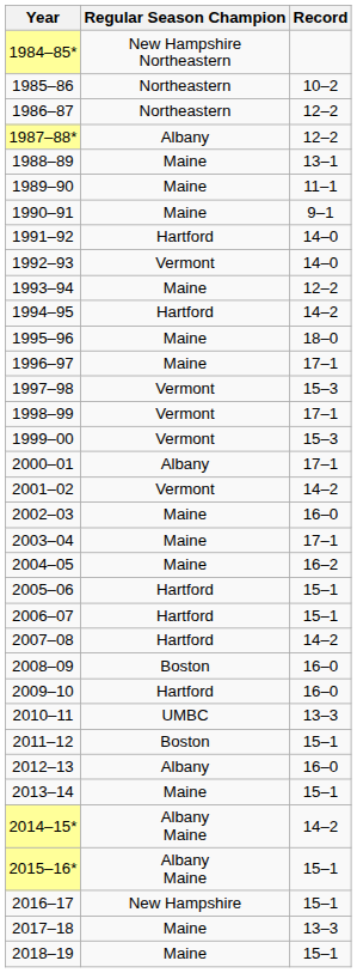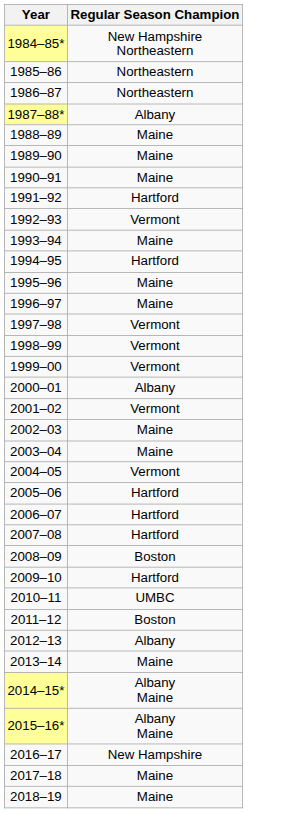- column: Record | 10–2 | 12–2 | 12–2 | 13–1 | 11–1 | 9–1 | 14–0 | 14–0 | 12–2 | 14–2 | 18–0 | 17–1 | 15–3 | 17–1 | 15–3 | 17–1 | 14–2 | 16–0 | 17–1 | 16–2 | 15–1 | 15–1 | 14–2 | 16–0 | 16–0 | 13–3 | 15–1 | 16–0 | 15–1 | 14–2 | 15–1 | 15–1 | 13–3 | 15–1
2004–05 | Regular Season Champion: Maine -> Vermont
